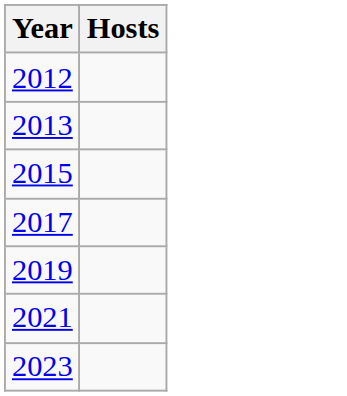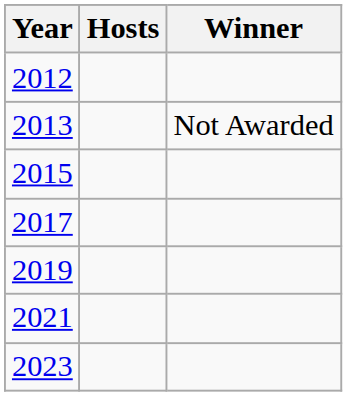+ column: Winner | Not Awarded
